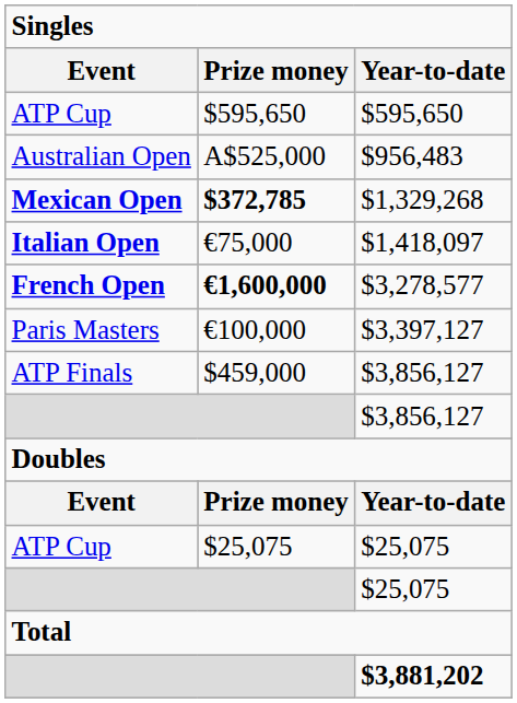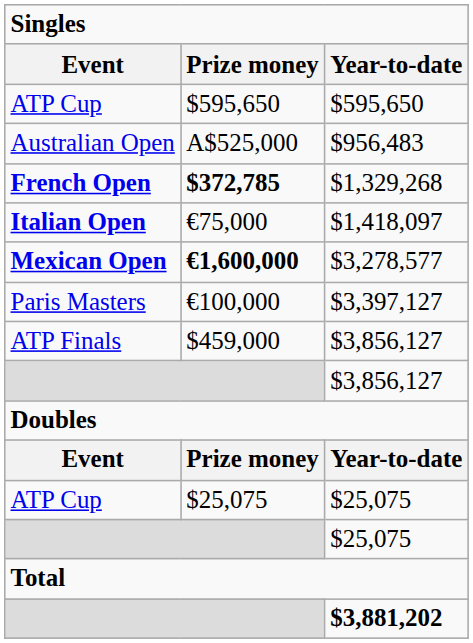$372,785 | Event: Mexican Open -> French Open
€1,600,000 | Event: French Open -> Mexican Open
